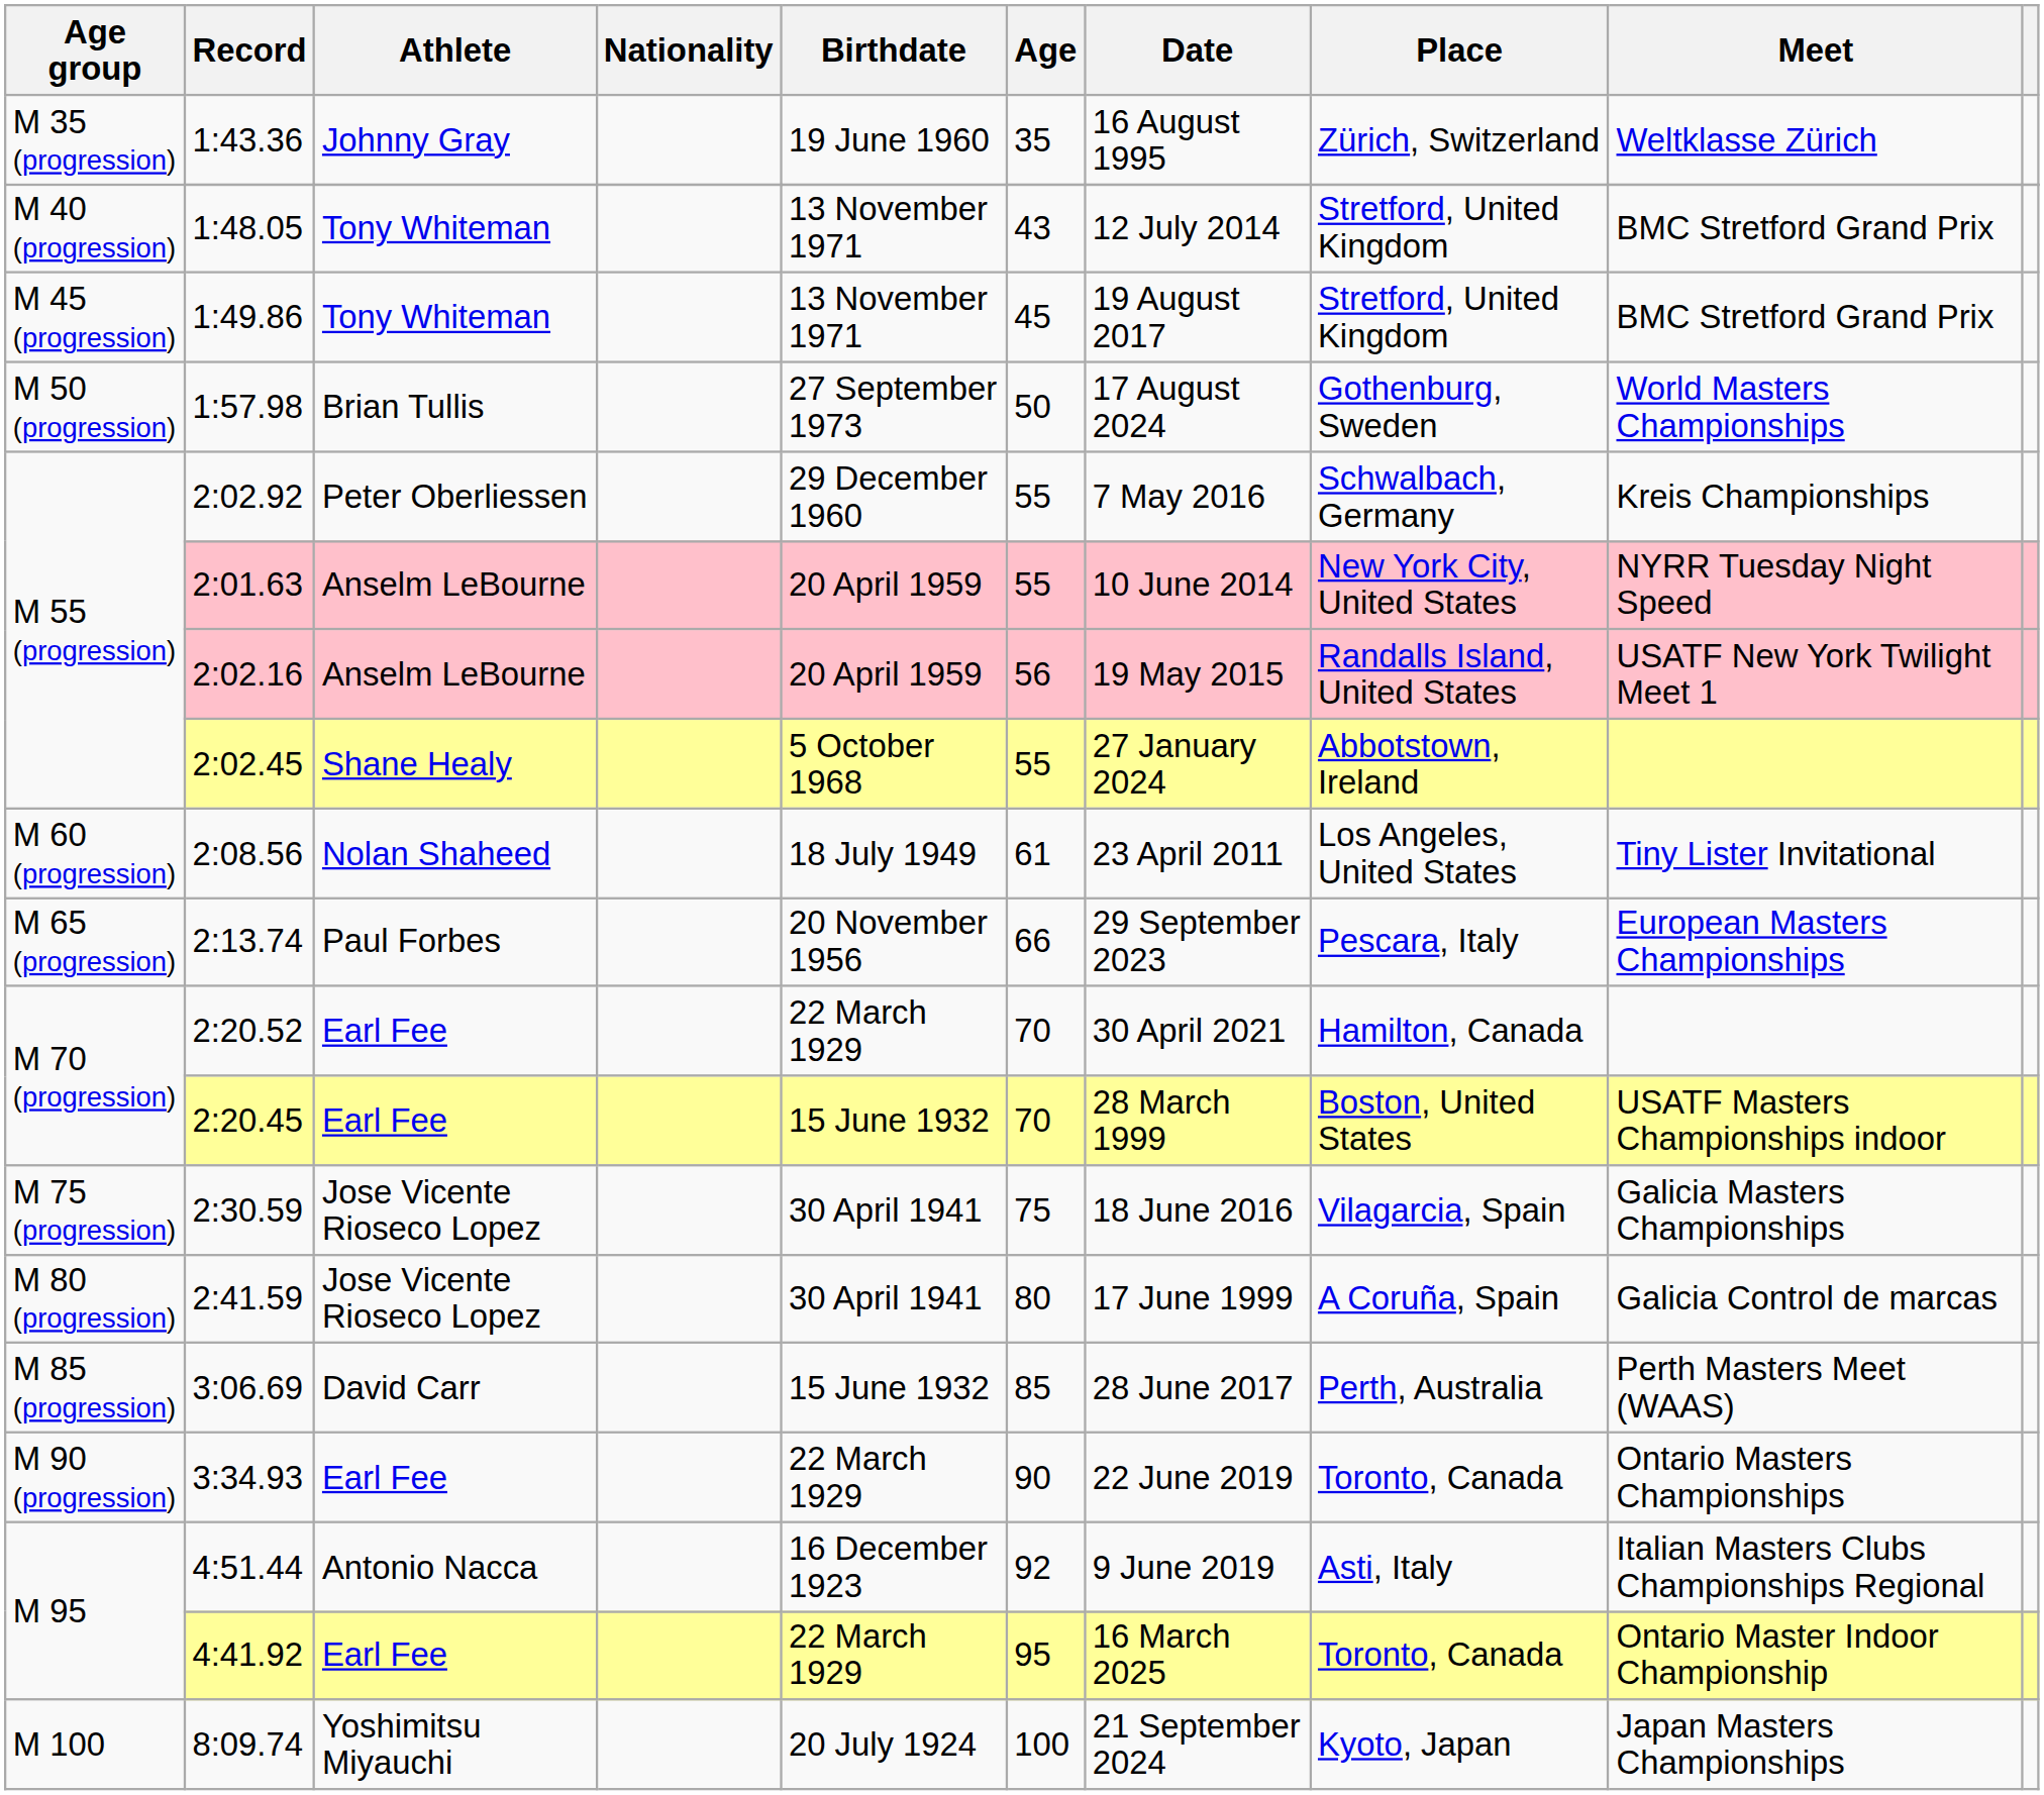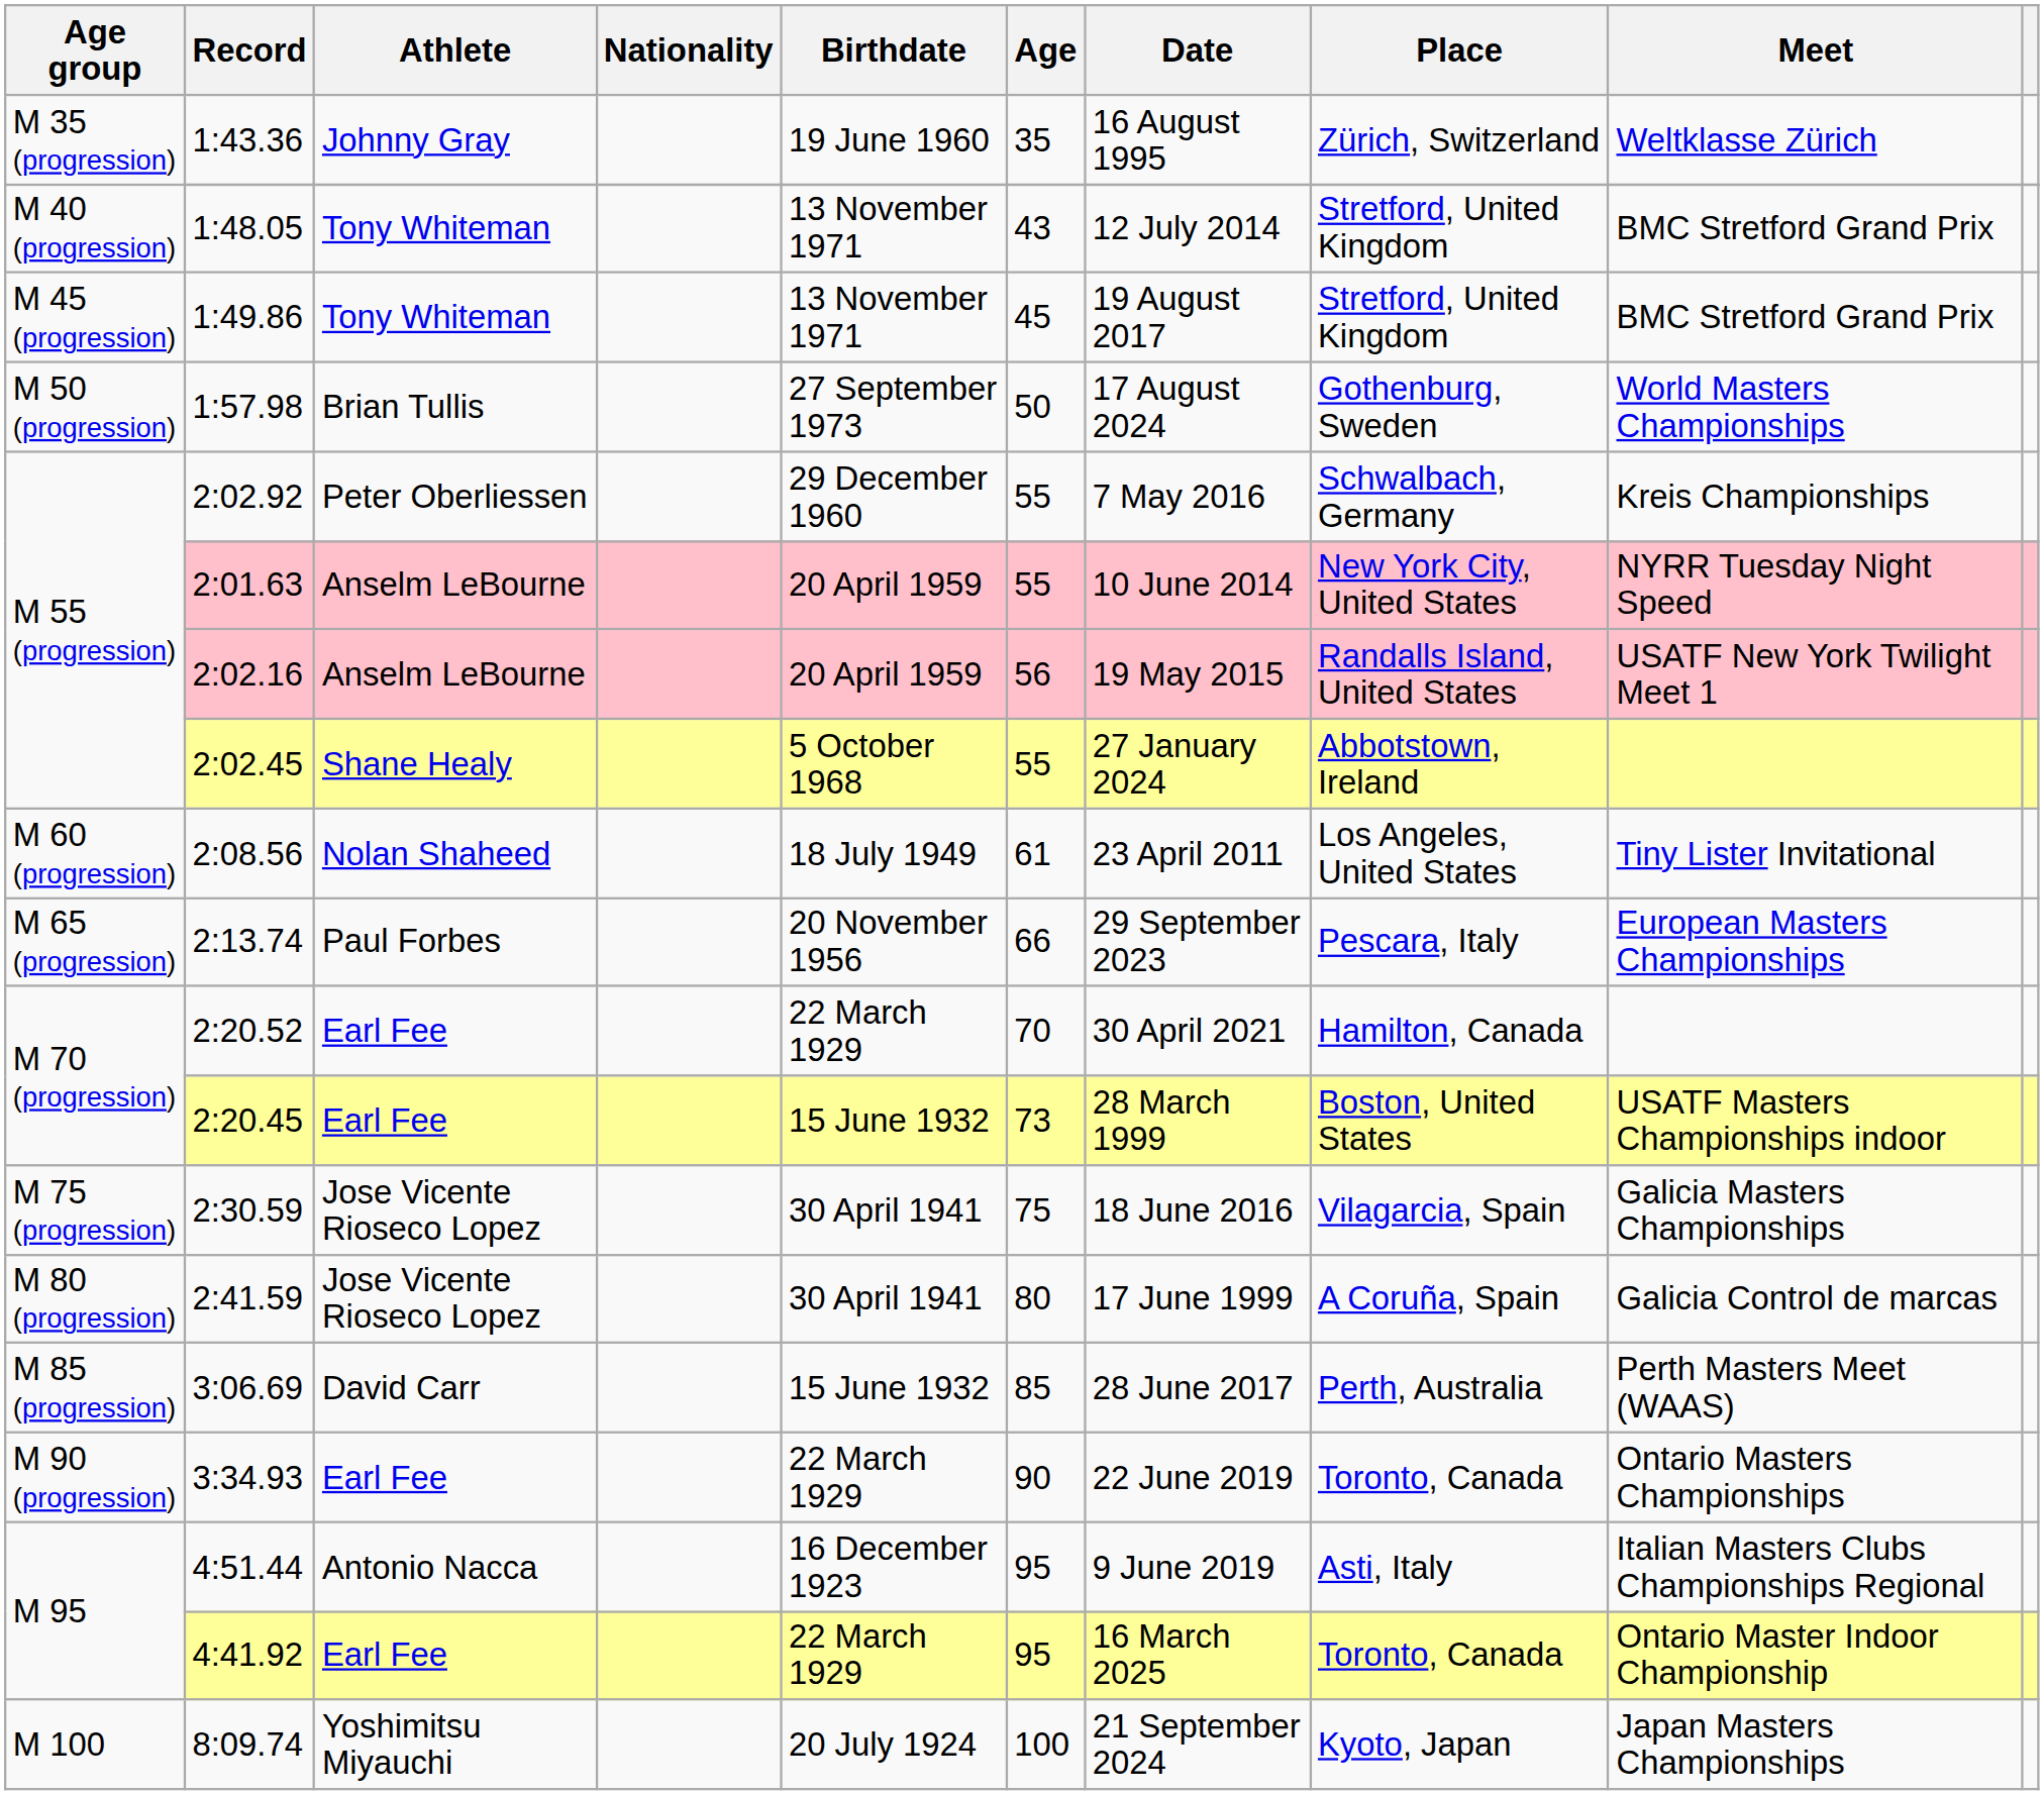2:20.45 | Age: 70 -> 73
4:51.44 | Age: 92 -> 95
